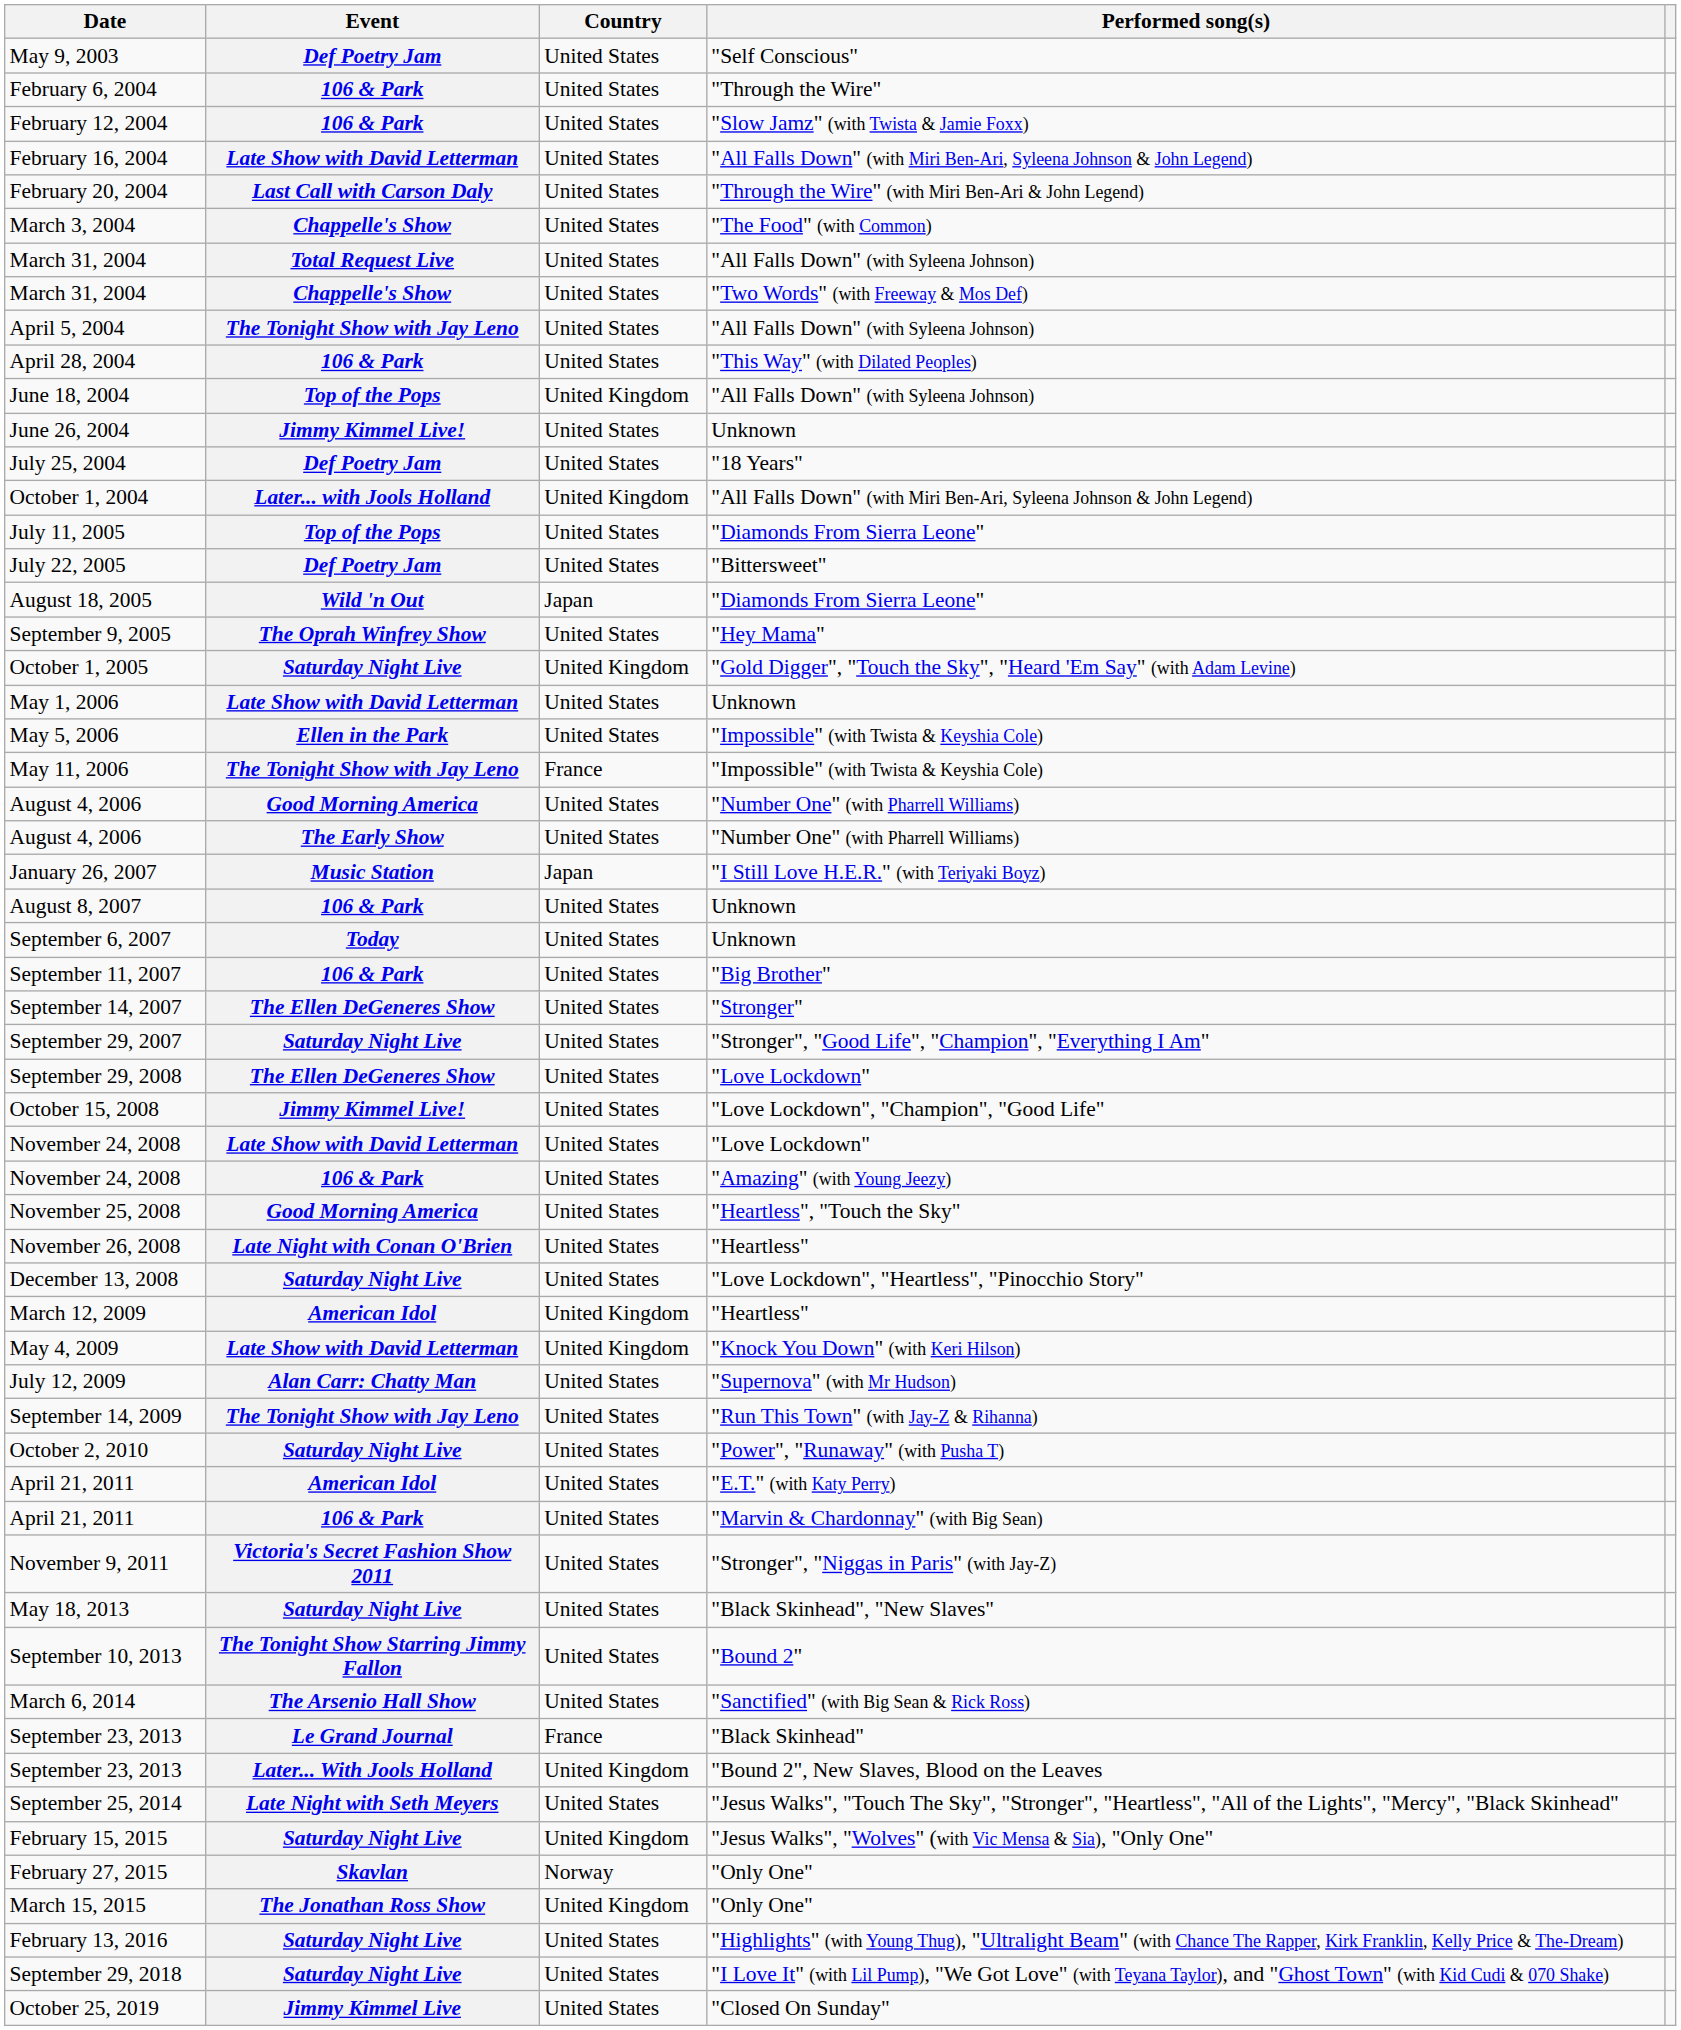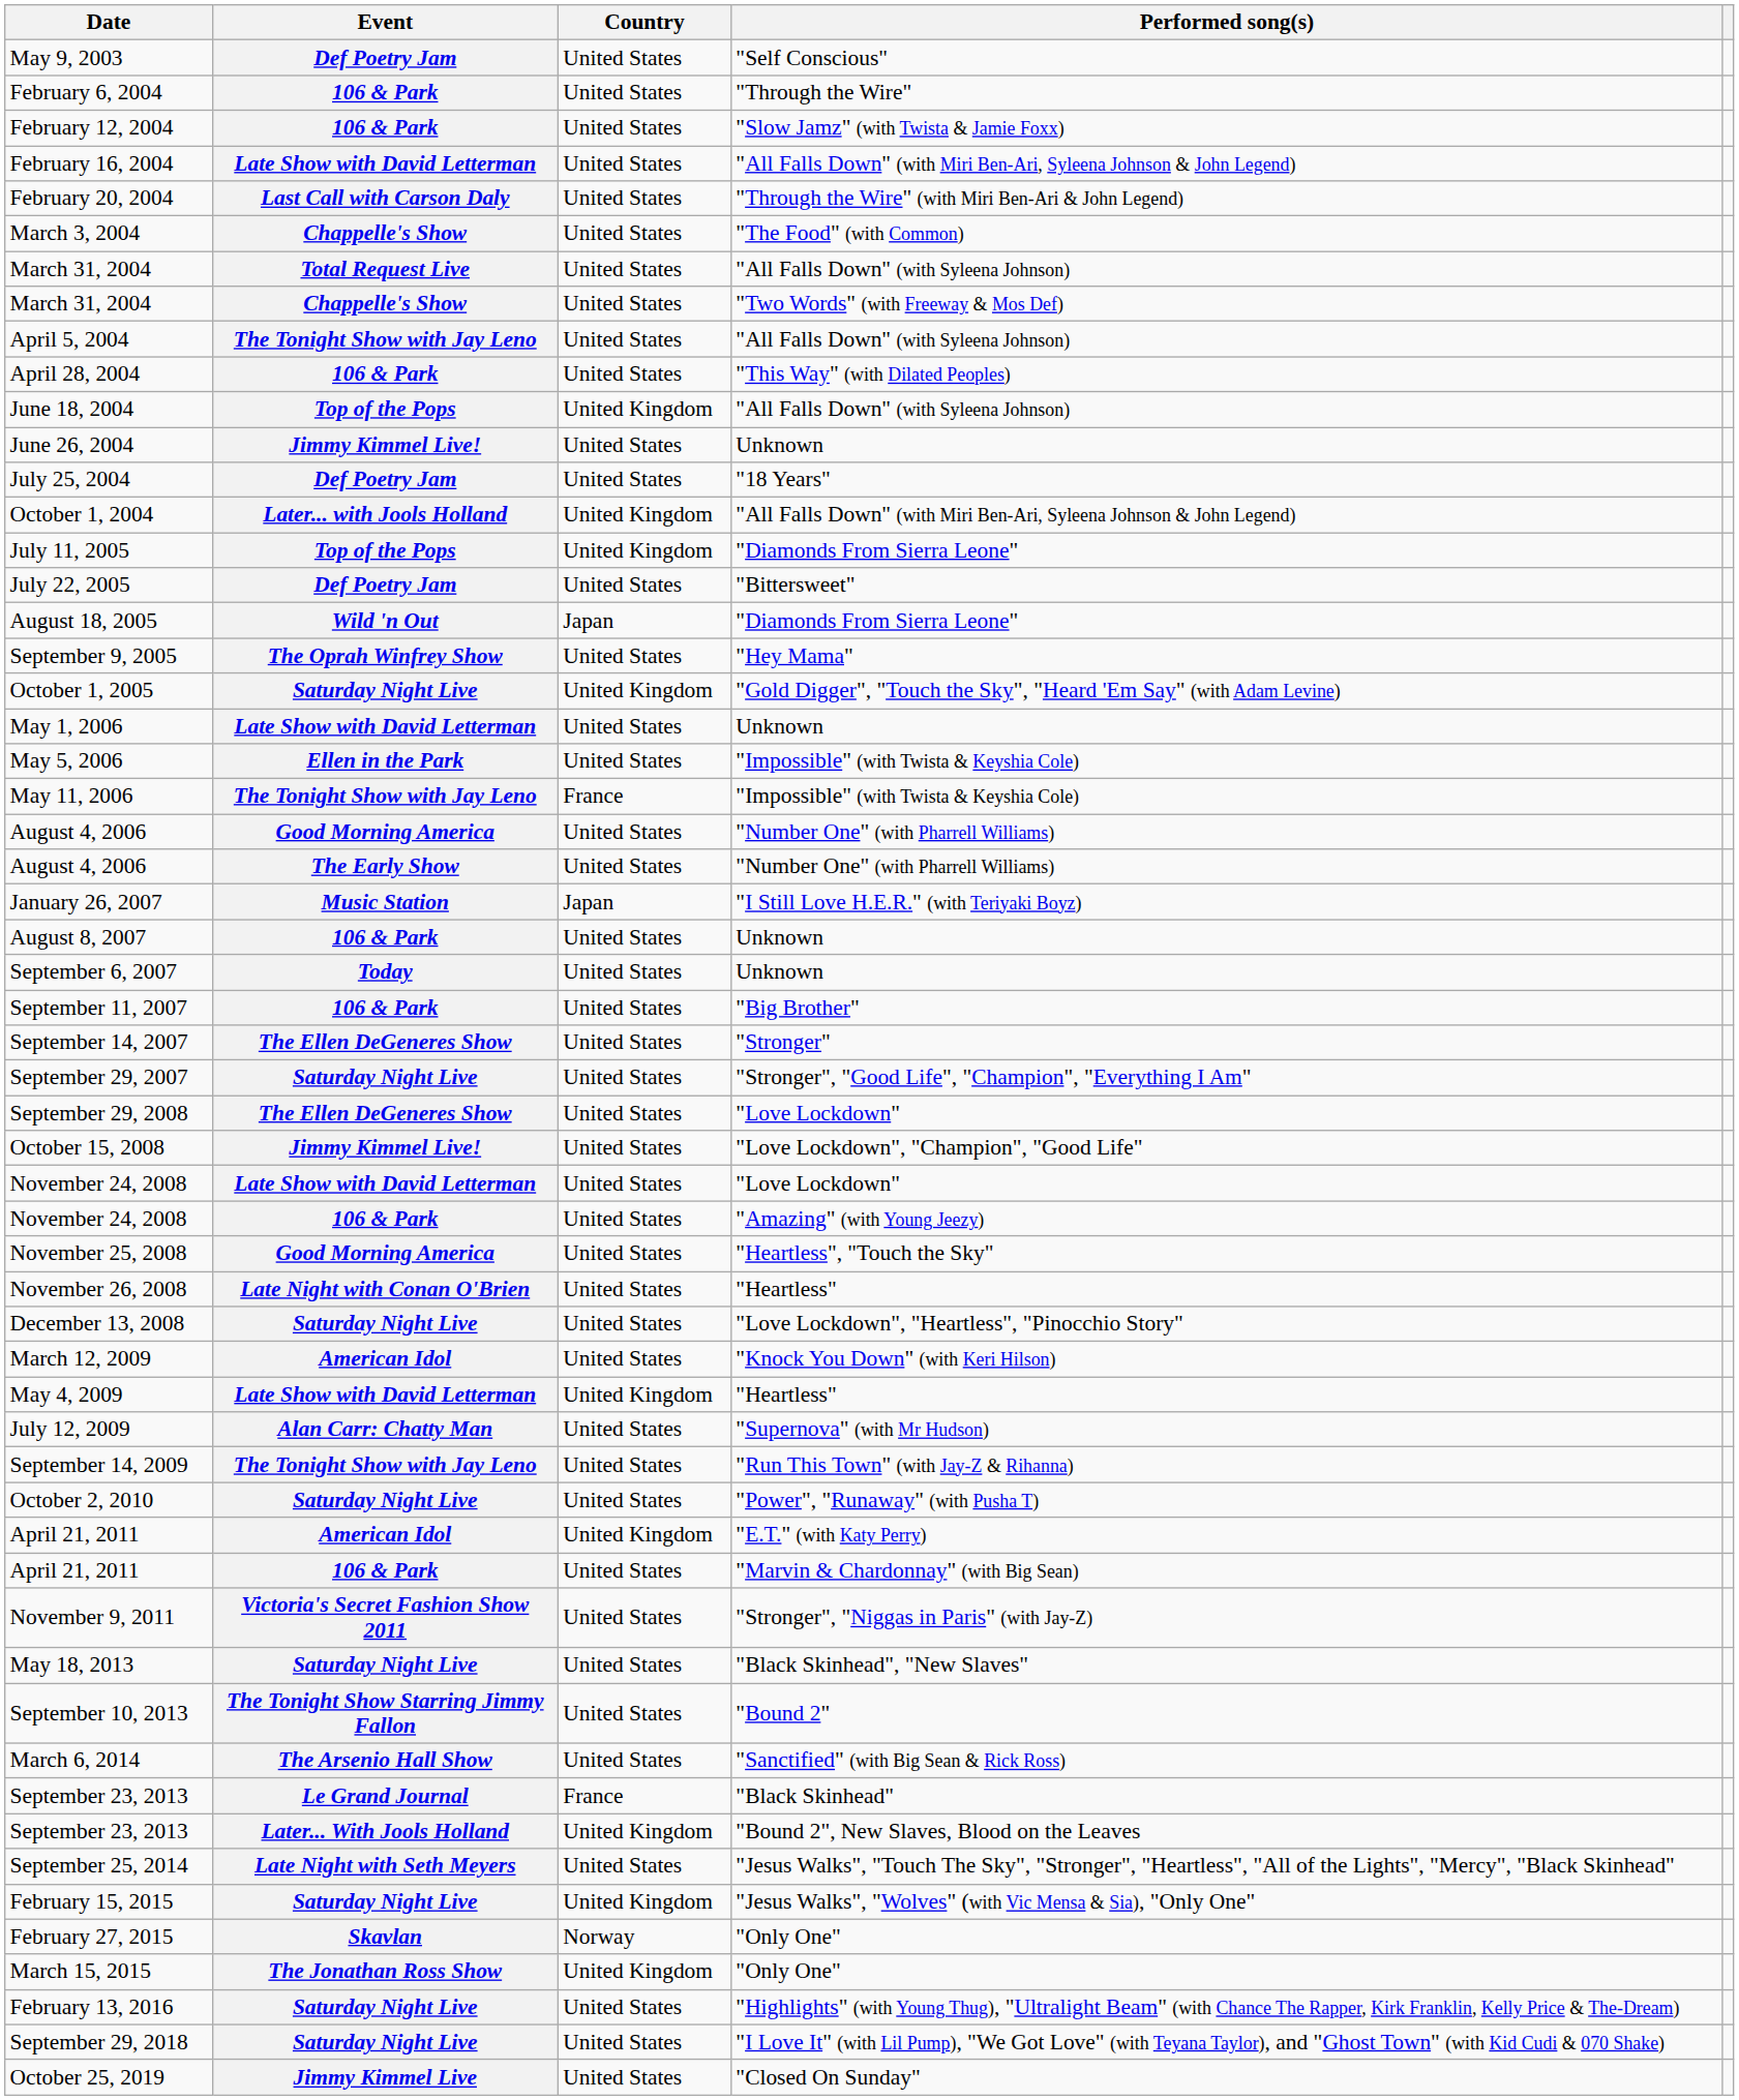July 11, 2005 | Country: United States -> United Kingdom
March 12, 2009 | Country: United Kingdom -> United States
March 12, 2009 | Performed song(s): "Heartless" -> "Knock You Down" (with Keri Hilson)
May 4, 2009 | Performed song(s): "Knock You Down" (with Keri Hilson) -> "Heartless"
April 21, 2011 / American Idol | Country: United States -> United Kingdom
